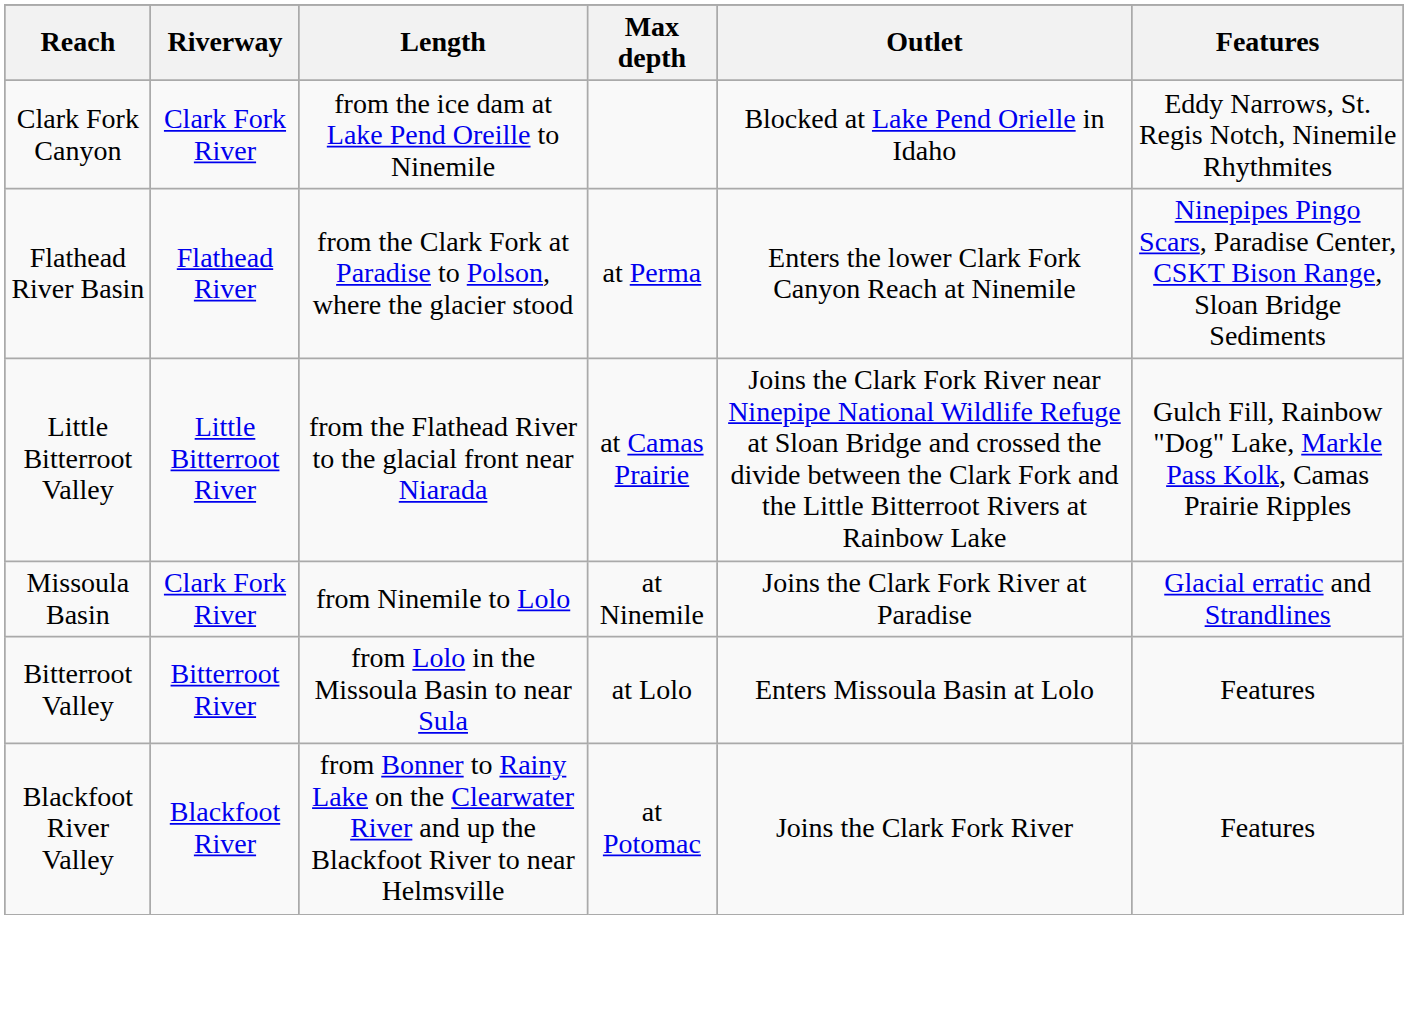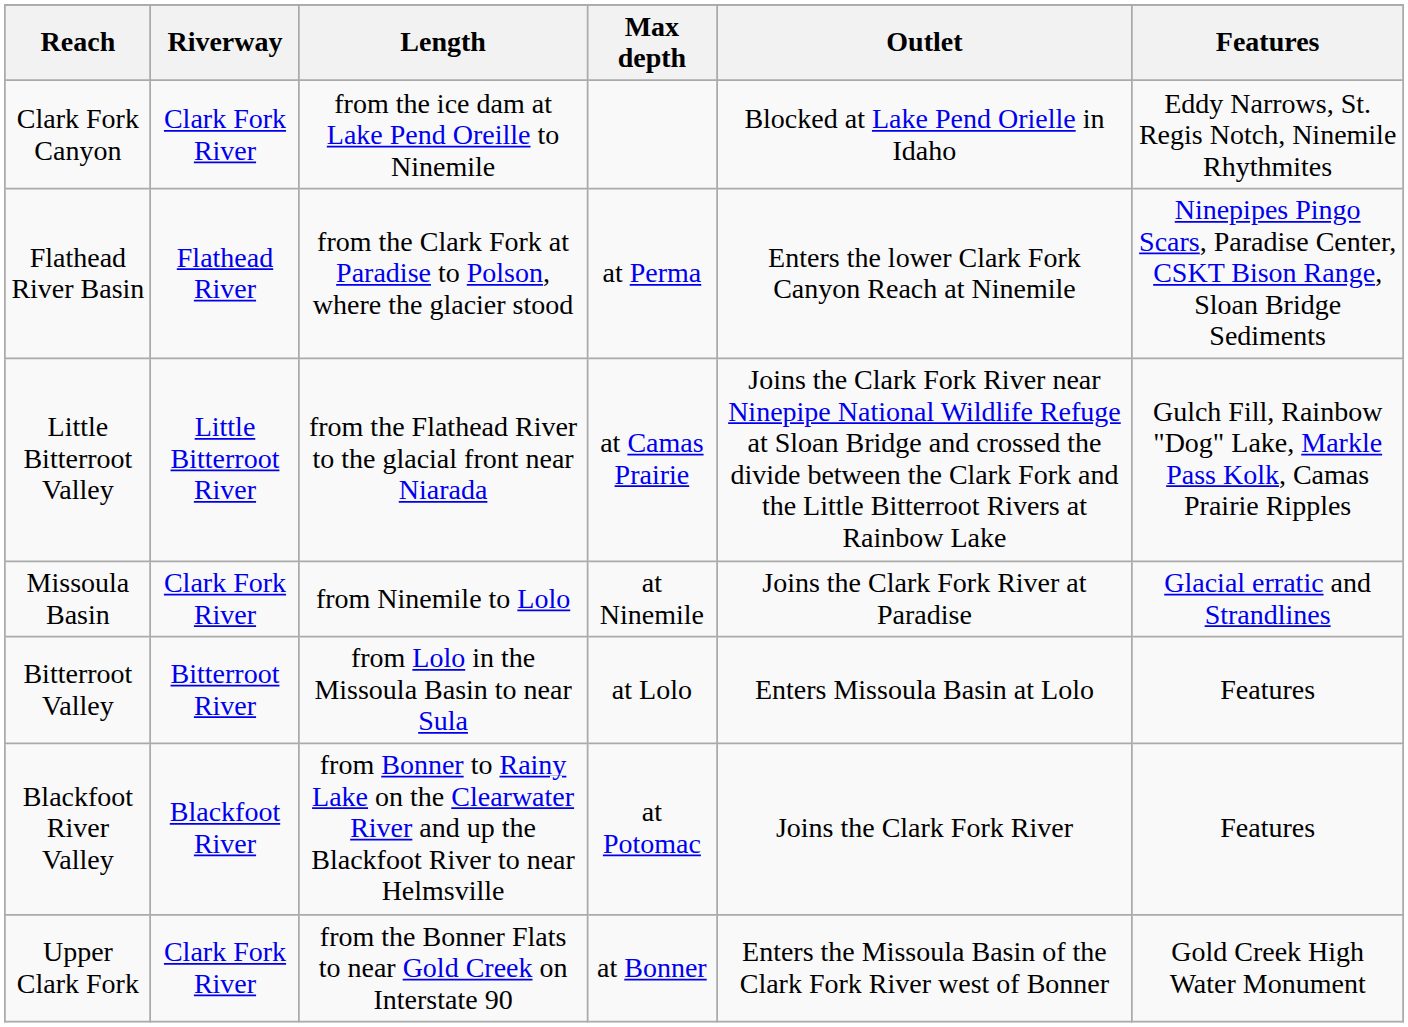+ row: Upper Clark Fork | Clark Fork River | from the Bonner Flats to near Gold Creek on Interstate 90 | at Bonner | Enters the Missoula Basin of the Clark Fork River west of Bonner | Gold Creek High Water Monument
